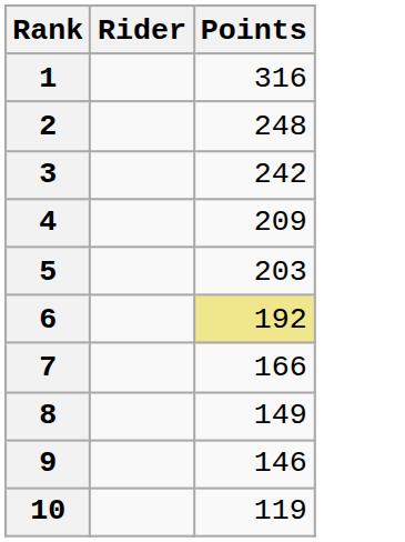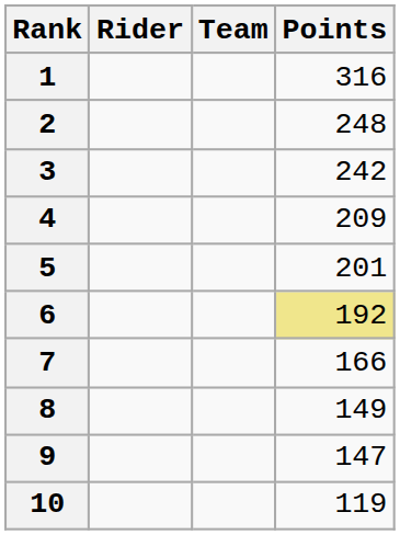+ column: Team
5 | Points: 203 -> 201
9 | Points: 146 -> 147
